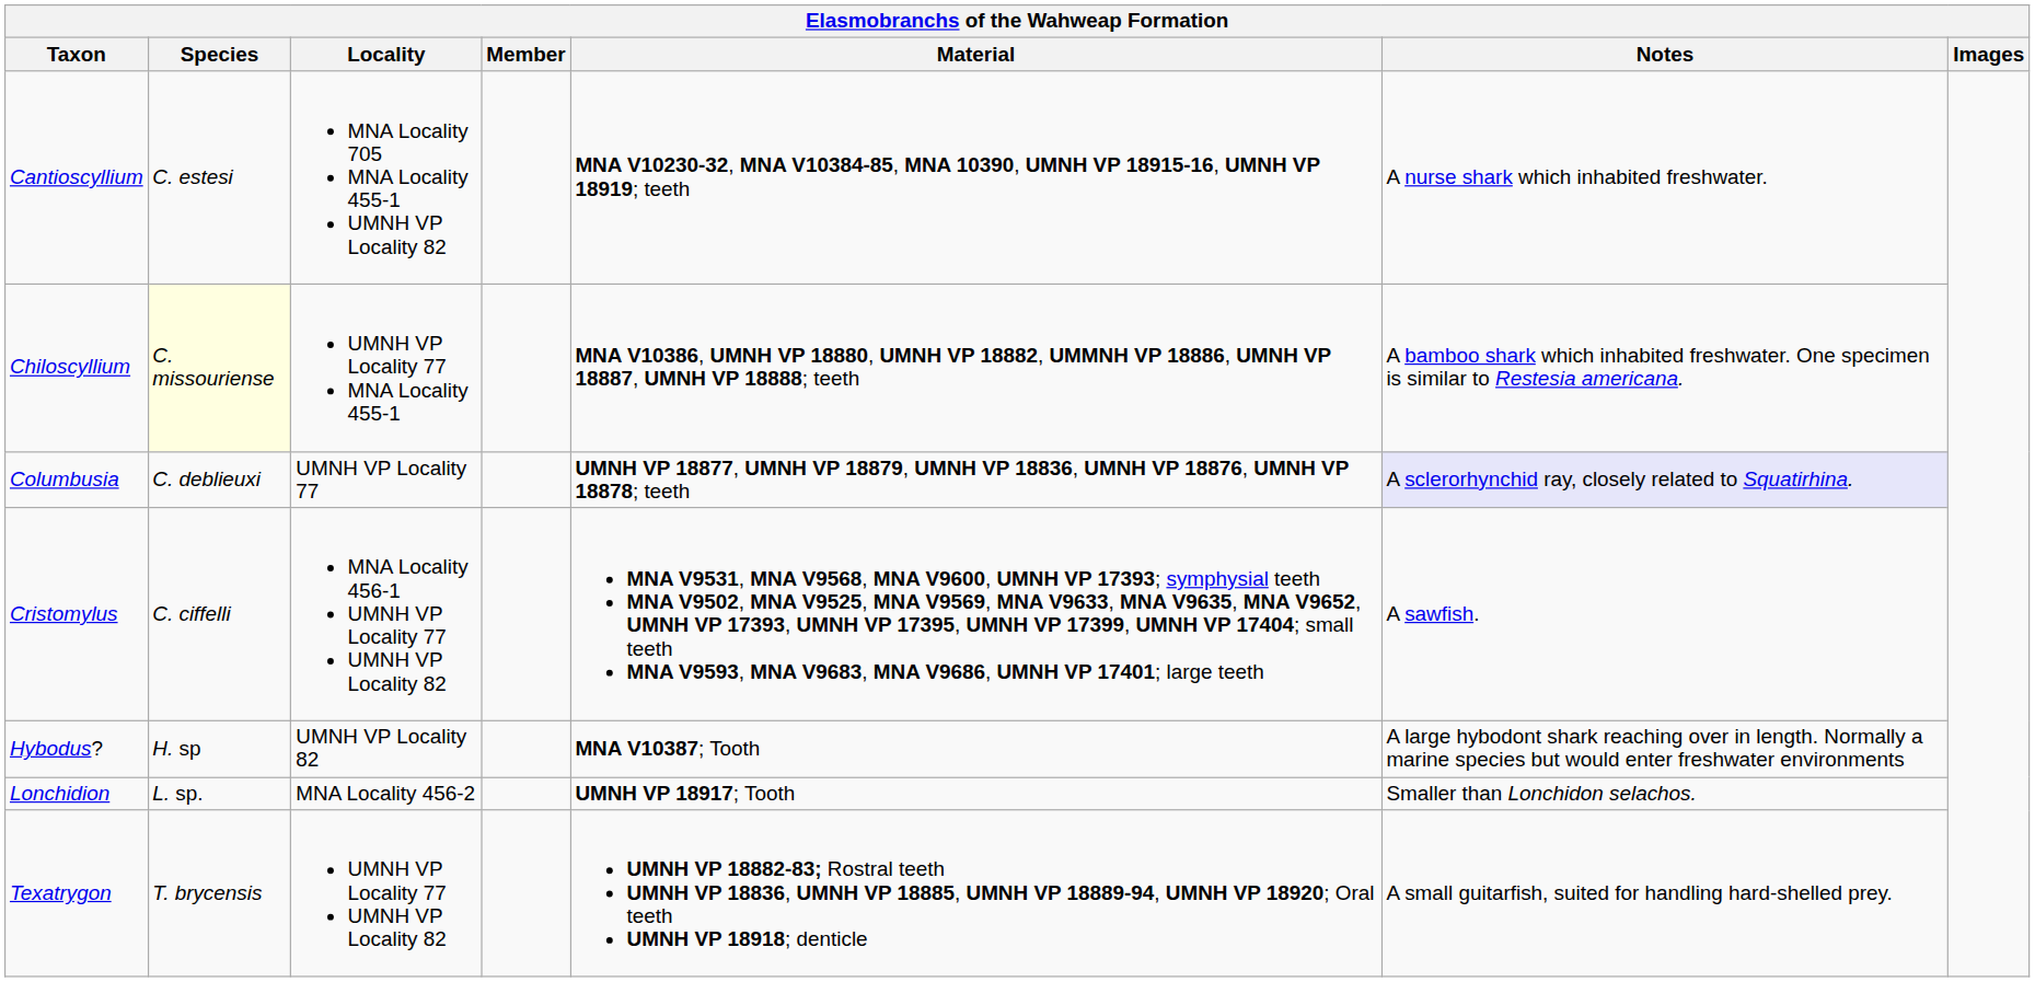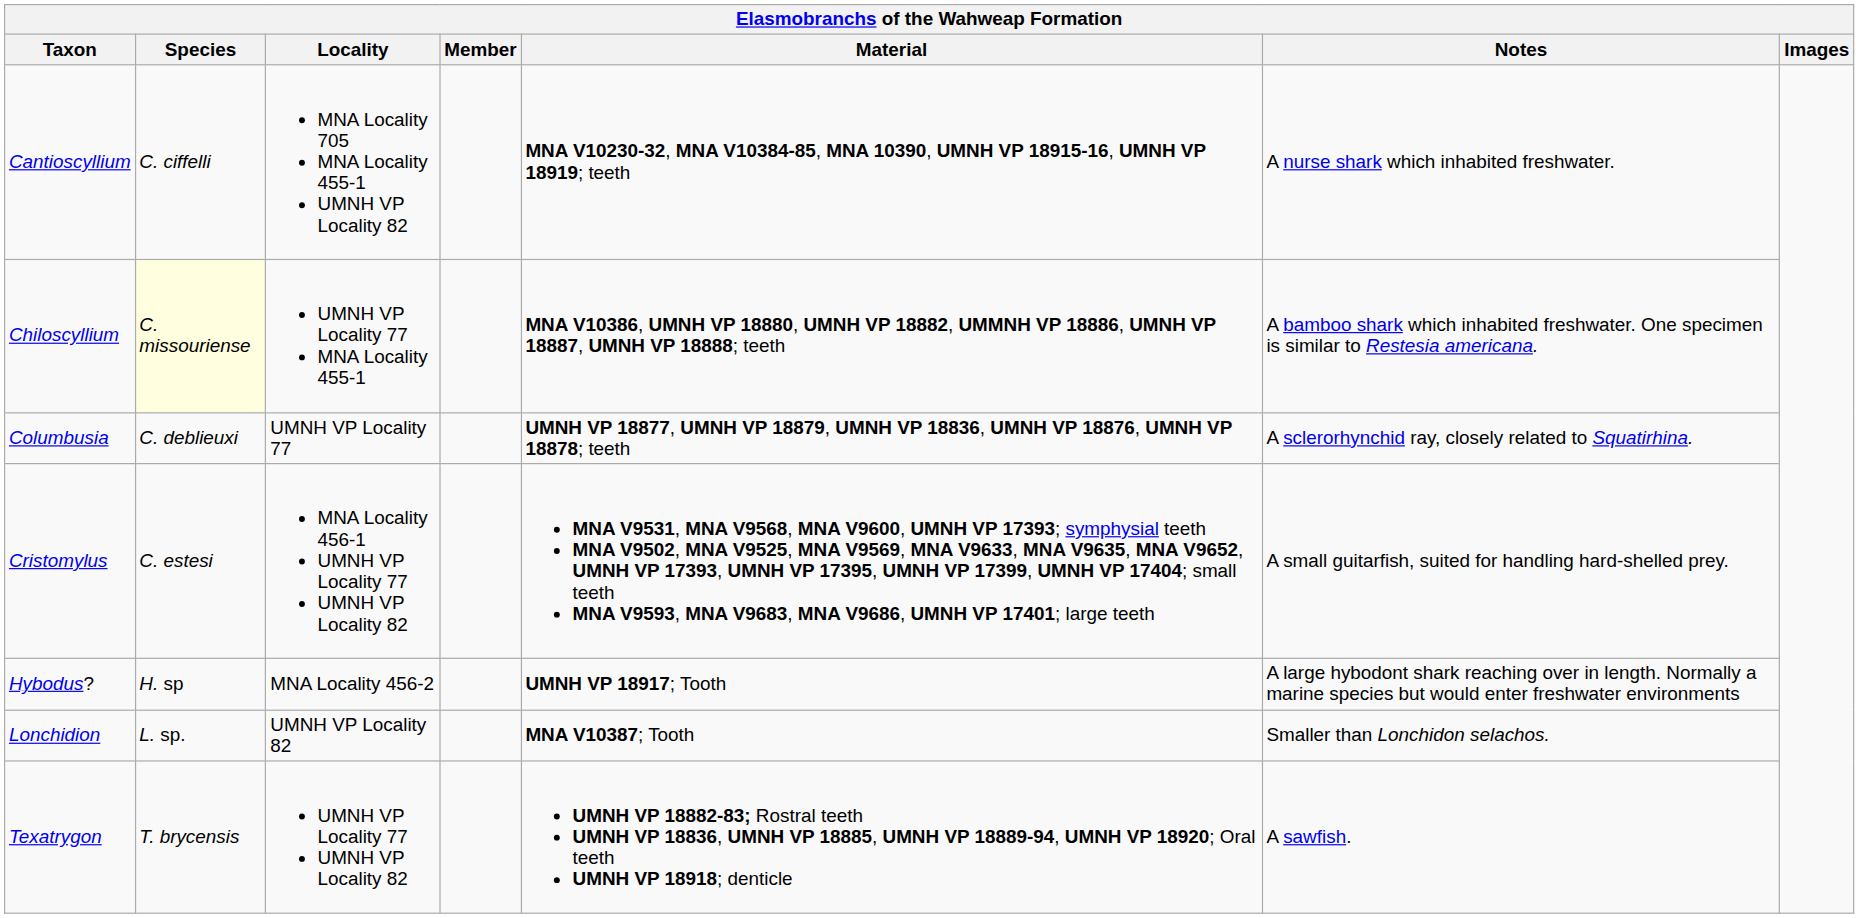Cantioscyllium | Species: C. estesi -> C. ciffelli
Columbusia | Notes: lavender background -> no background
Cristomylus | Species: C. ciffelli -> C. estesi
Cristomylus | Notes: A sawfish. -> A small guitarfish, suited for handling hard-shelled prey.
Hybodus? | Locality: UMNH VP Locality 82 -> MNA Locality 456-2
Hybodus? | Material: MNA V10387; Tooth -> UMNH VP 18917; Tooth
Lonchidion | Locality: MNA Locality 456-2 -> UMNH VP Locality 82
Lonchidion | Material: UMNH VP 18917; Tooth -> MNA V10387; Tooth
Texatrygon | Notes: A small guitarfish, suited for handling hard-shelled prey. -> A sawfish.
